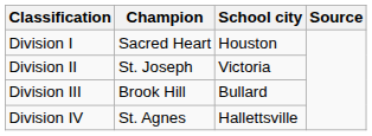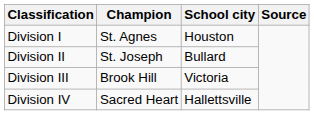Division I | Champion: Sacred Heart -> St. Agnes
Division II | School city: Victoria -> Bullard
Division III | School city: Bullard -> Victoria
Division IV | Champion: St. Agnes -> Sacred Heart
